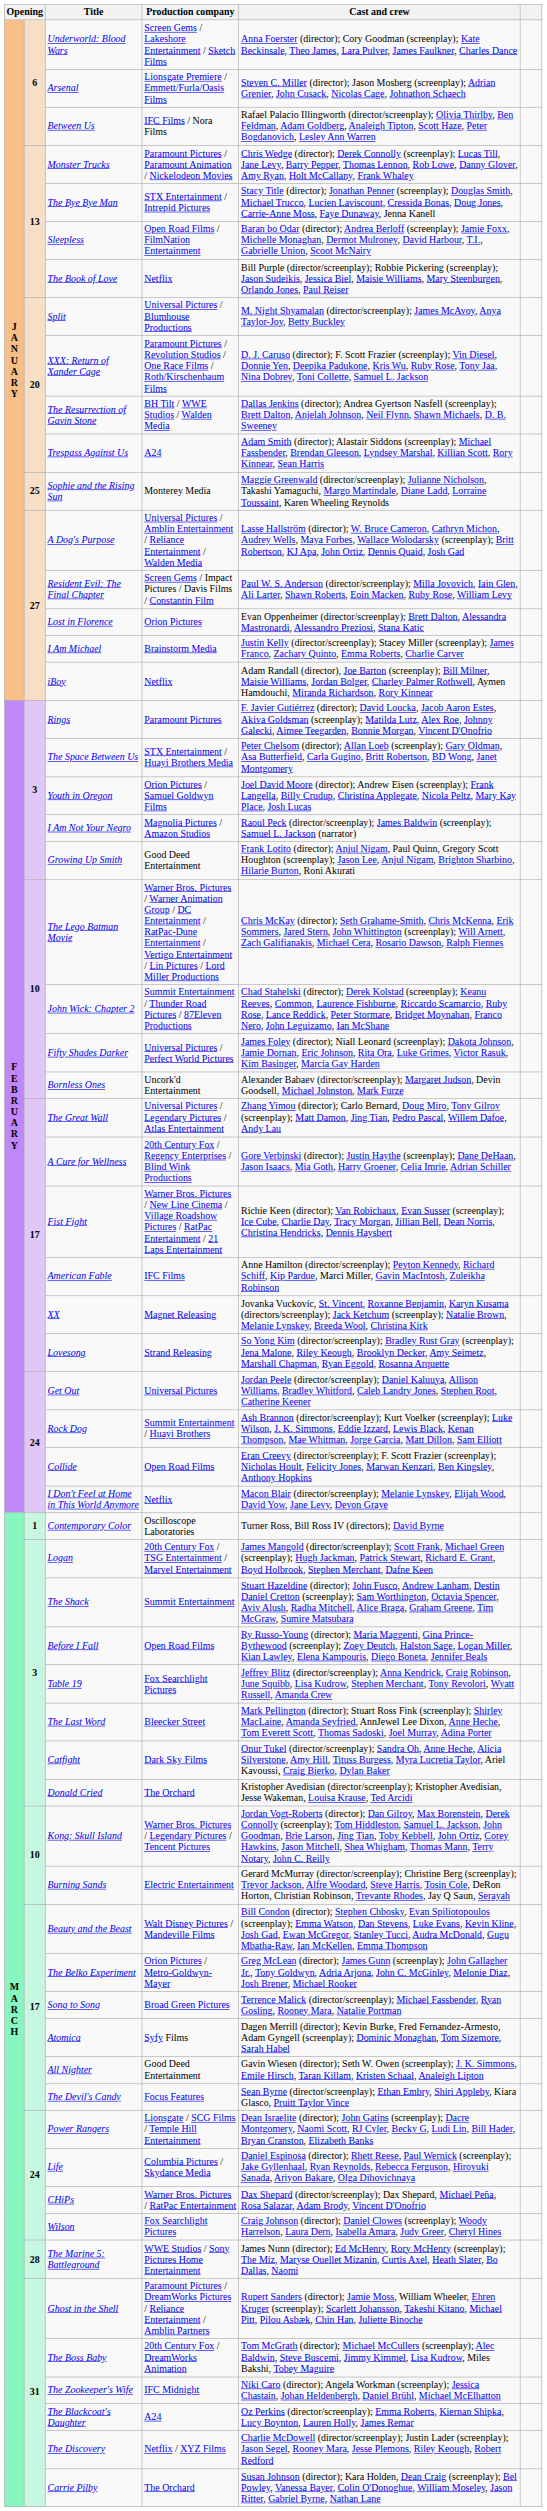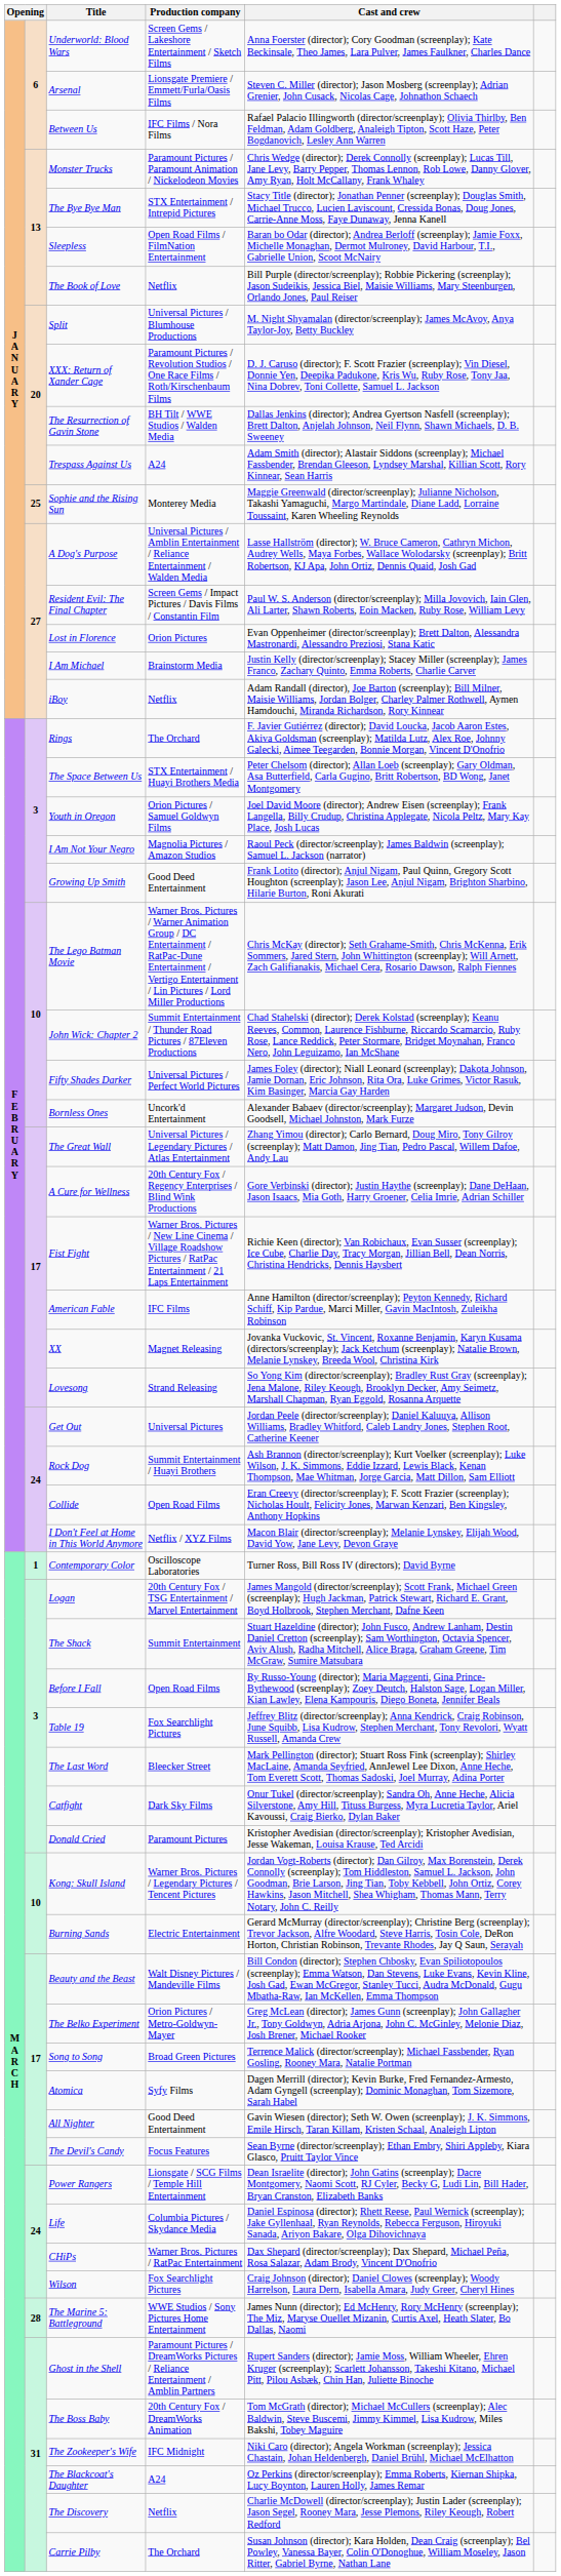Rings | Production company: Paramount Pictures -> The Orchard
I Don't Feel at Home in This World Anymore | Production company: Netflix -> Netflix / XYZ Films
Donald Cried | Production company: The Orchard -> Paramount Pictures
The Discovery | Production company: Netflix / XYZ Films -> Netflix
